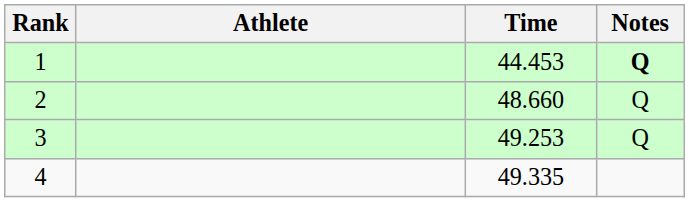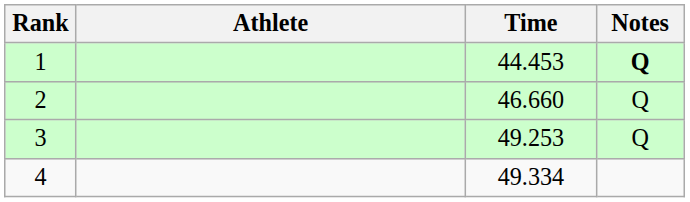2 | Time: 48.660 -> 46.660
4 | Time: 49.335 -> 49.334
